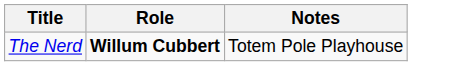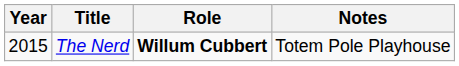+ column: Year | 2015
